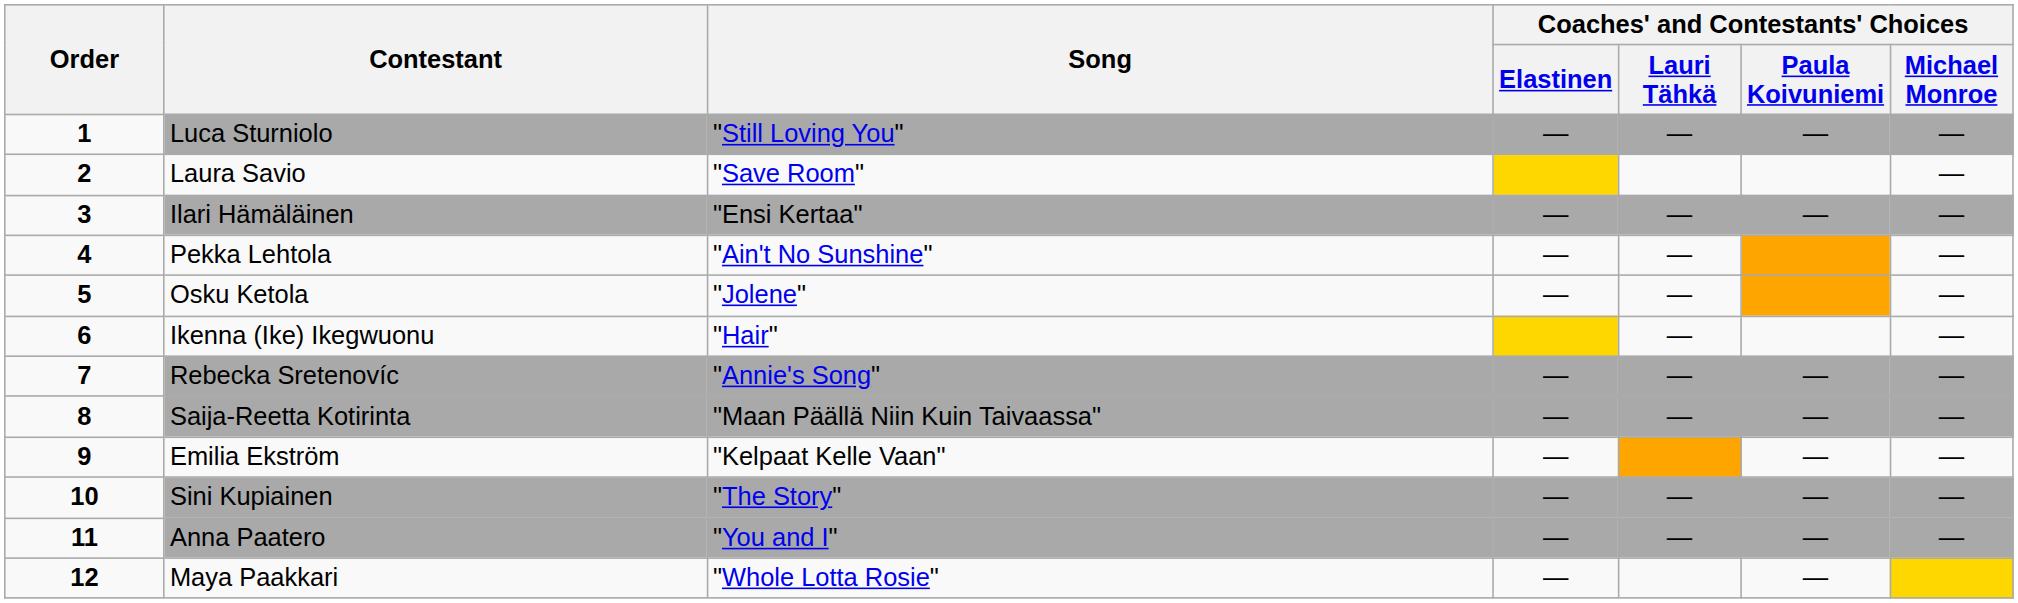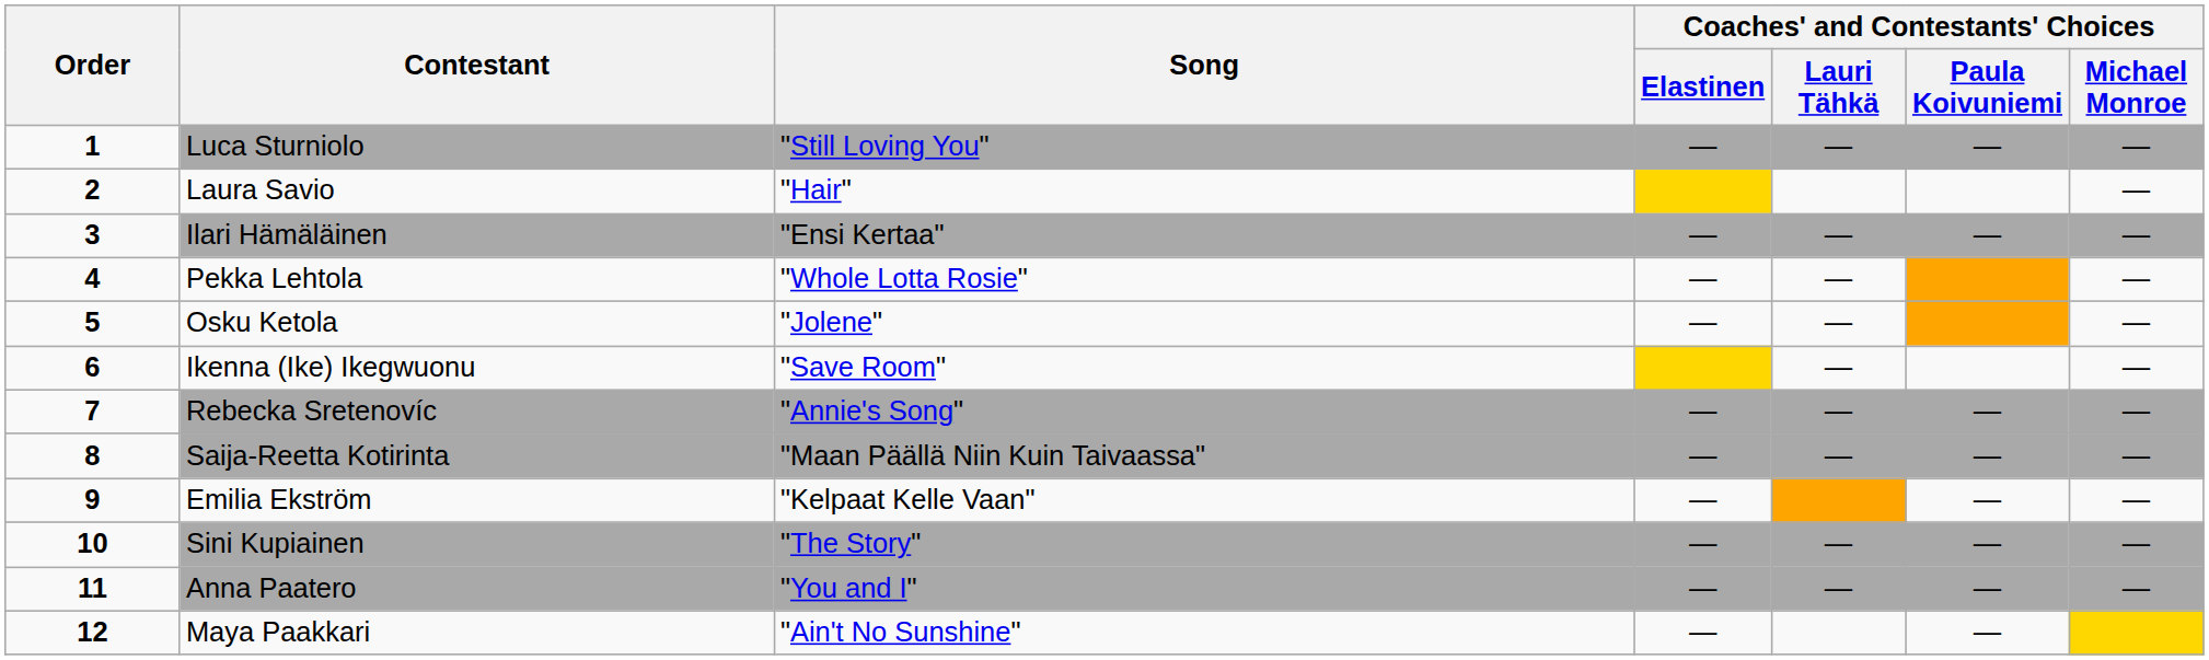Laura Savio | Song: "Save Room" -> "Hair"
Pekka Lehtola | Song: "Ain't No Sunshine" -> "Whole Lotta Rosie"
Ikenna (Ike) Ikegwuonu | Song: "Hair" -> "Save Room"
Maya Paakkari | Song: "Whole Lotta Rosie" -> "Ain't No Sunshine"
